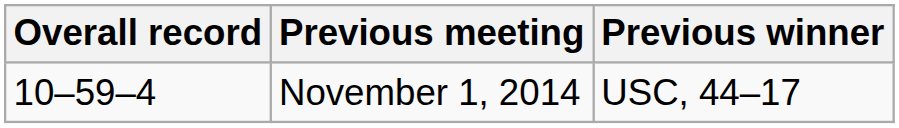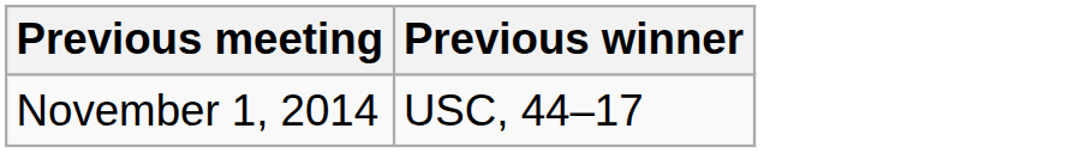- column: Overall record | 10–59–4
